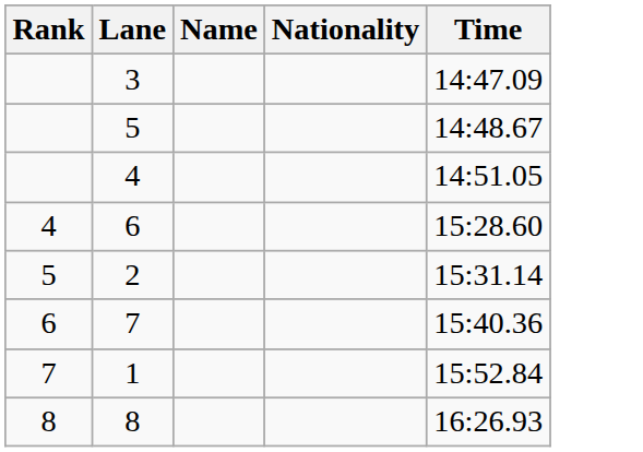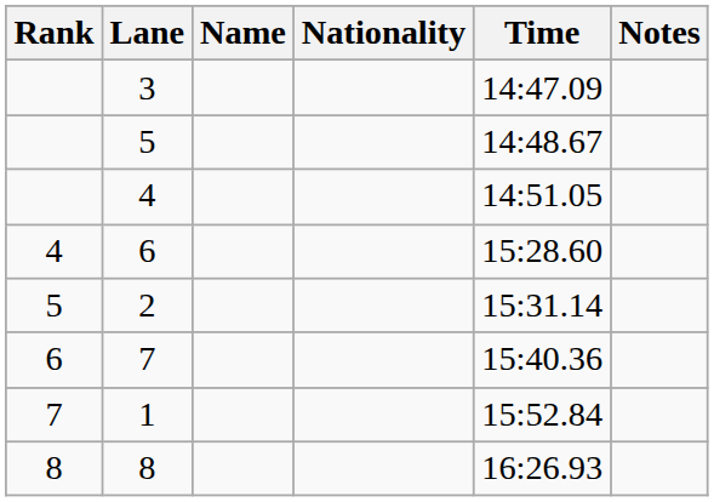+ column: Notes
